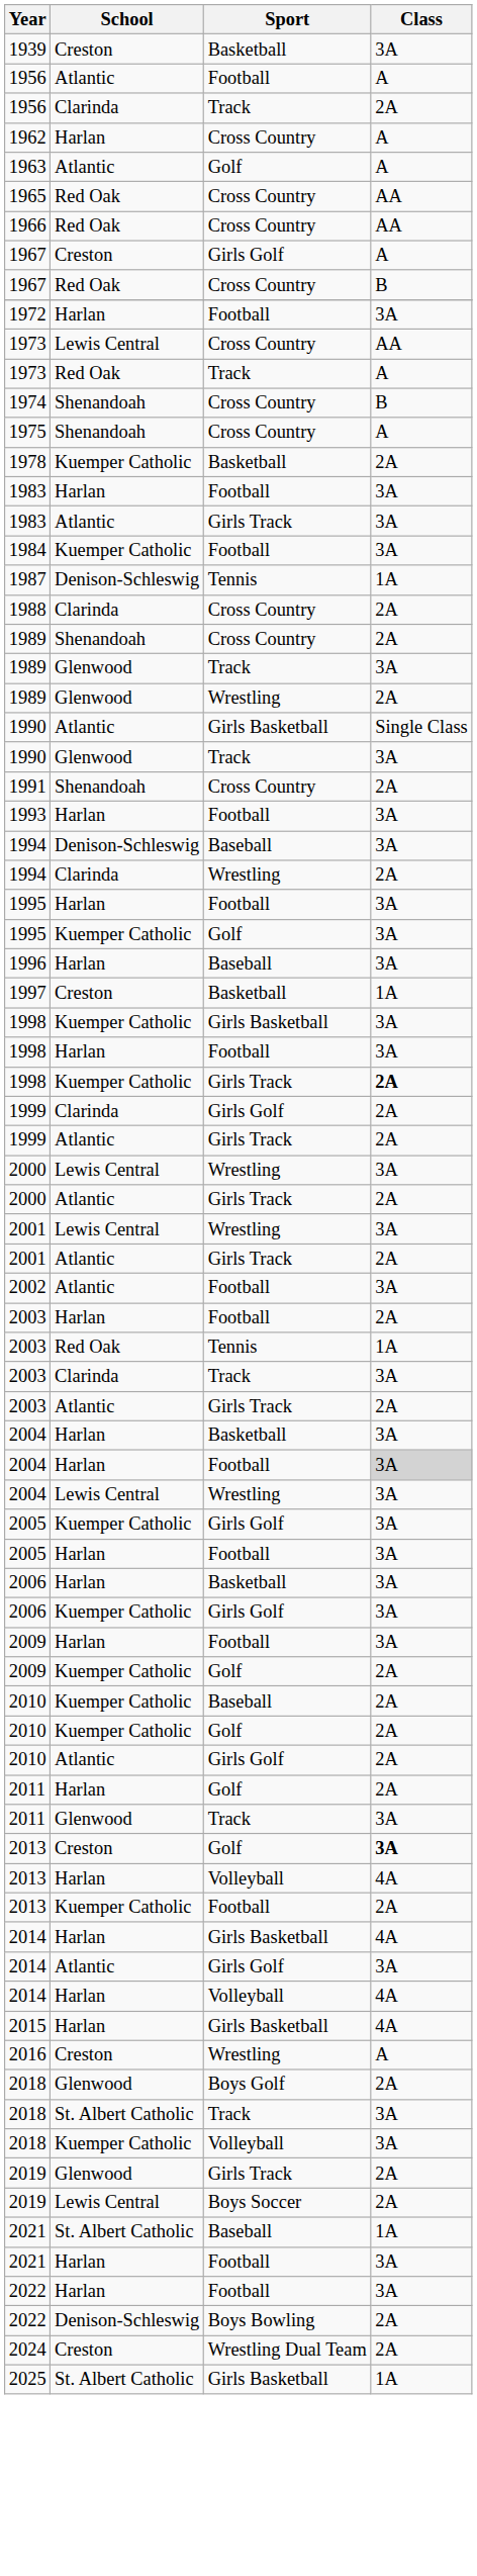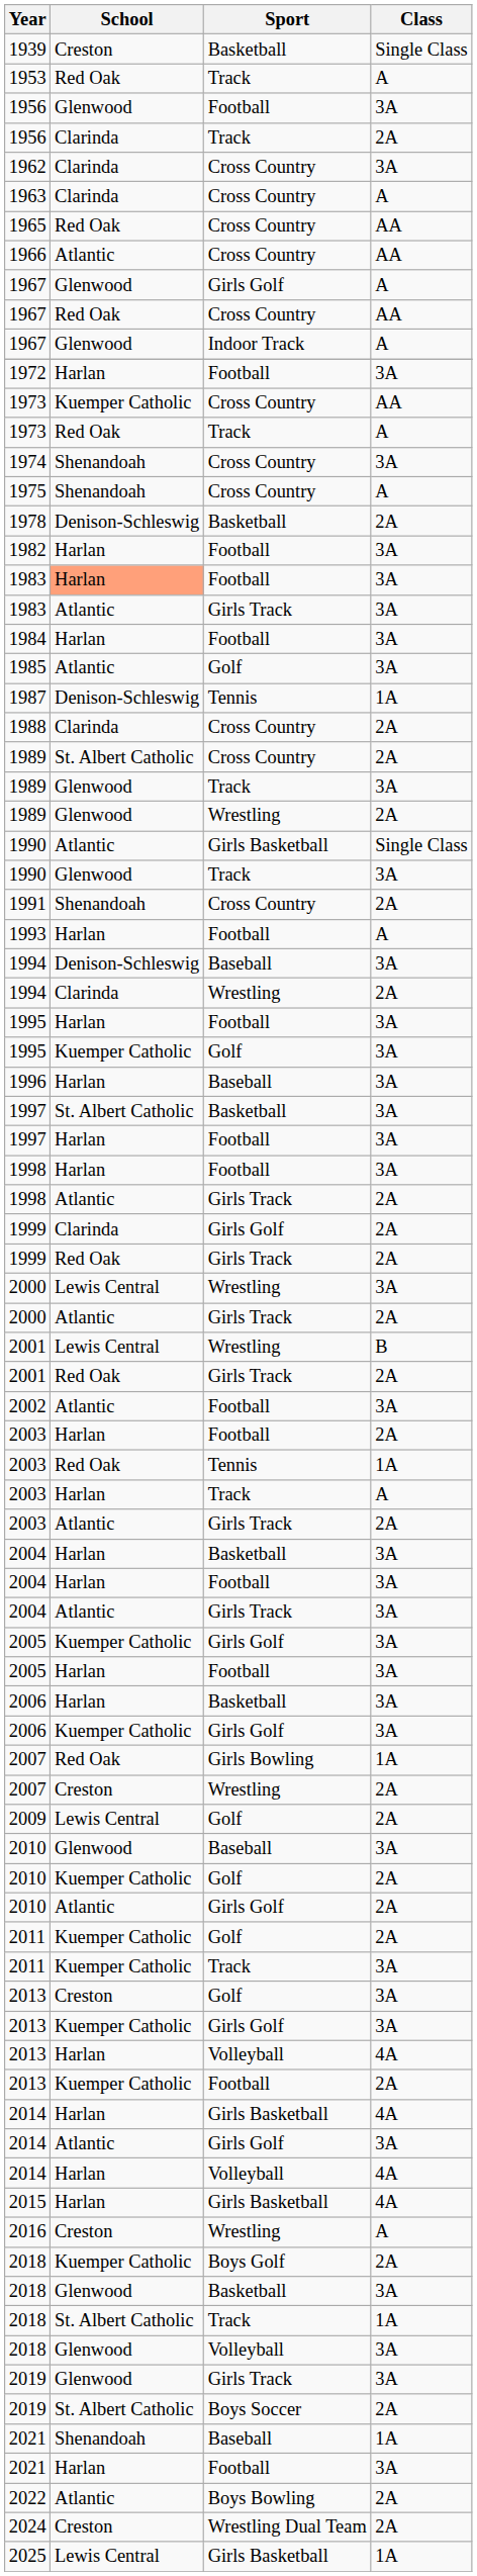1939 | Class: 3A -> Single Class
+ row: 1953 | Red Oak | Track | A
1956 / Football | School: Atlantic -> Glenwood
1956 / Football | Class: A -> 3A
1962 | School: Harlan -> Clarinda
1962 | Class: A -> 3A
+ row: 1963 | Clarinda | Cross Country | A
- row: 1963 | Atlantic | Golf | A
1966 | School: Red Oak -> Atlantic
1967 / Girls Golf | School: Creston -> Glenwood
1967 / Cross Country | Class: B -> AA
+ row: 1967 | Glenwood | Indoor Track | A
1973 / Cross Country | School: Lewis Central -> Kuemper Catholic
1974 | Class: B -> 3A
1978 | School: Kuemper Catholic -> Denison-Schleswig
+ row: 1982 | Harlan | Football | 3A
1983 / Football | School: no background -> lightsalmon background
1984 | School: Kuemper Catholic -> Harlan
+ row: 1985 | Atlantic | Golf | 3A
1989 / Cross Country | School: Shenandoah -> St. Albert Catholic
1993 | Class: 3A -> A
1997 / Basketball | School: Creston -> St. Albert Catholic
1997 / Basketball | Class: 1A -> 3A
+ row: 1997 | Harlan | Football | 3A
- row: 1998 | Kuemper Catholic | Girls Basketball | 3A
1998 / Girls Track | School: Kuemper Catholic -> Atlantic
1998 / Girls Track | Class: bold -> normal
1999 / Girls Track | School: Atlantic -> Red Oak
2001 / Wrestling | Class: 3A -> B
2001 / Girls Track | School: Atlantic -> Red Oak
2003 / Track | School: Clarinda -> Harlan
2003 / Track | Class: 3A -> A
2004 / Football | Class: lightgrey background -> no background
+ row: 2004 | Atlantic | Girls Track | 3A
- row: 2004 | Lewis Central | Wrestling | 3A
+ row: 2007 | Red Oak | Girls Bowling | 1A
+ row: 2007 | Creston | Wrestling | 2A
- row: 2009 | Harlan | Football | 3A
2009 / Golf | School: Kuemper Catholic -> Lewis Central
2010 / Baseball | School: Kuemper Catholic -> Glenwood
2010 / Baseball | Class: 2A -> 3A
2011 / Golf | School: Harlan -> Kuemper Catholic
2011 / Track | School: Glenwood -> Kuemper Catholic
2013 / Golf | Class: bold -> normal
+ row: 2013 | Kuemper Catholic | Girls Golf | 3A
2018 / Boys Golf | School: Glenwood -> Kuemper Catholic
+ row: 2018 | Glenwood | Basketball | 3A
2018 / Track | Class: 3A -> 1A
2018 / Volleyball | School: Kuemper Catholic -> Glenwood
2019 / Girls Track | Class: 2A -> 3A
2019 / Boys Soccer | School: Lewis Central -> St. Albert Catholic
2021 / Baseball | School: St. Albert Catholic -> Shenandoah
- row: 2022 | Harlan | Football | 3A
2022 / Boys Bowling | School: Denison-Schleswig -> Atlantic
2025 | School: St. Albert Catholic -> Lewis Central
